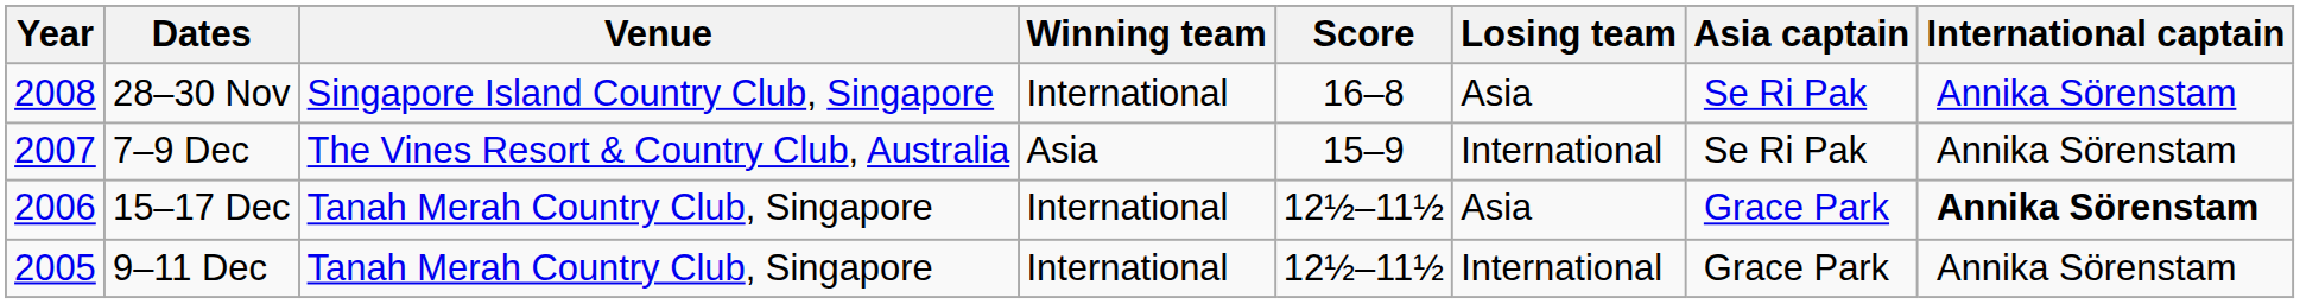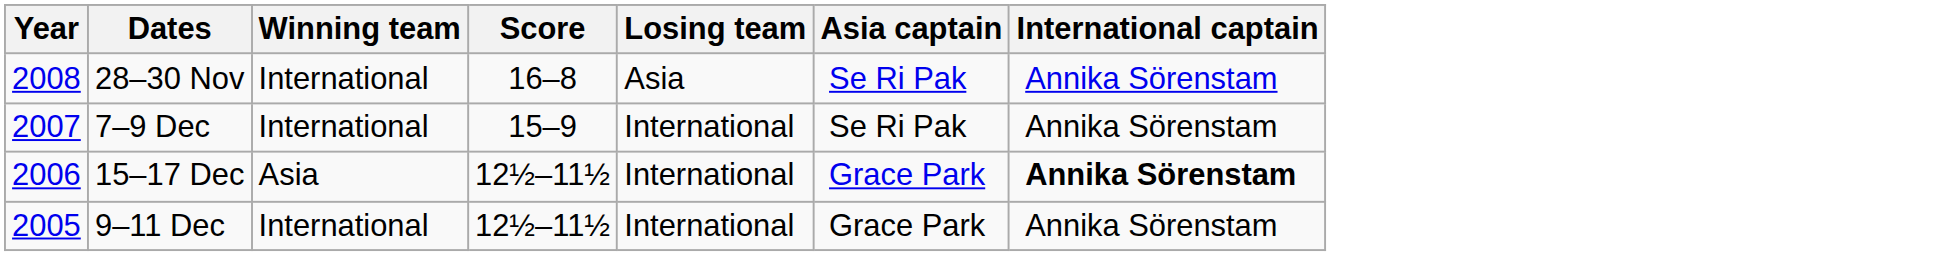- column: Venue | Singapore Island Country Club, Singapore | The Vines Resort & Country Club, Australia | Tanah Merah Country Club, Singapore | Tanah Merah Country Club, Singapore
7–9 Dec | Winning team: Asia -> International
15–17 Dec | Winning team: International -> Asia
15–17 Dec | Losing team: Asia -> International
